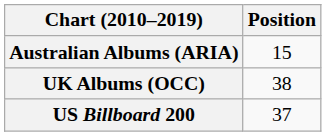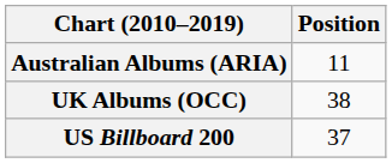Australian Albums (ARIA) | Position: 15 -> 11
